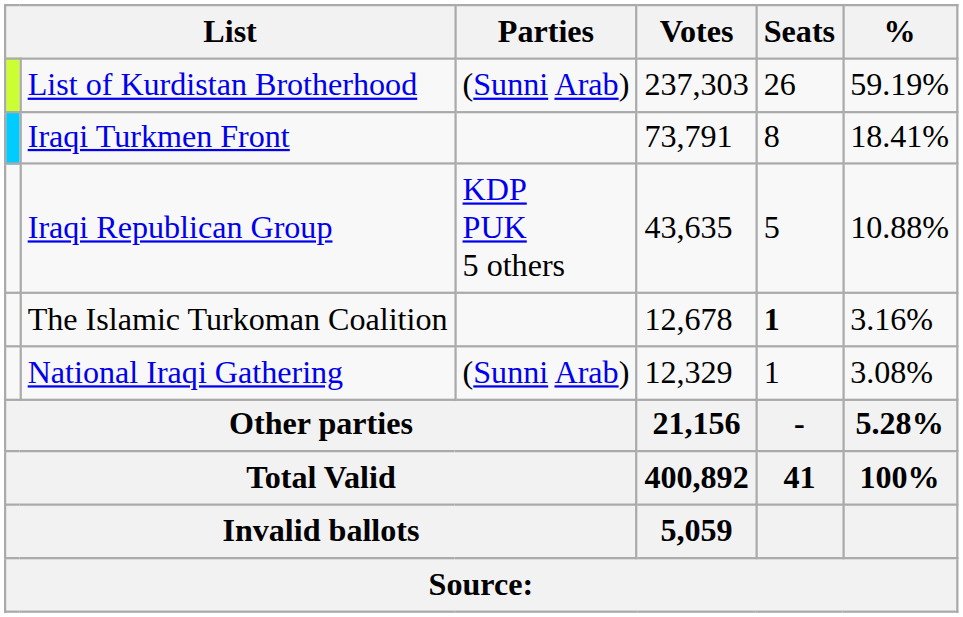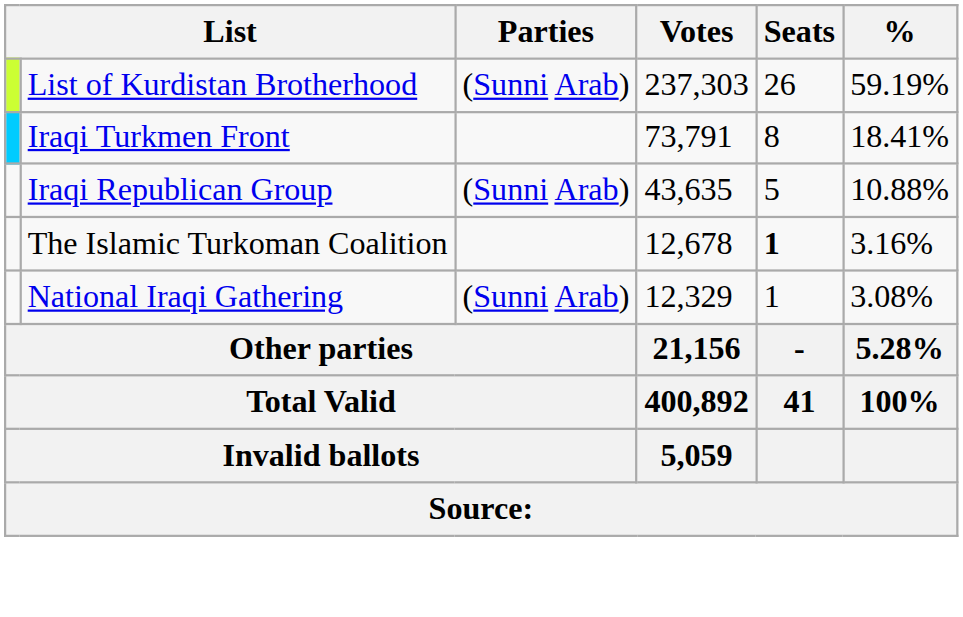Iraqi Republican Group | Parties: KDP PUK 5 others -> (Sunni Arab)
